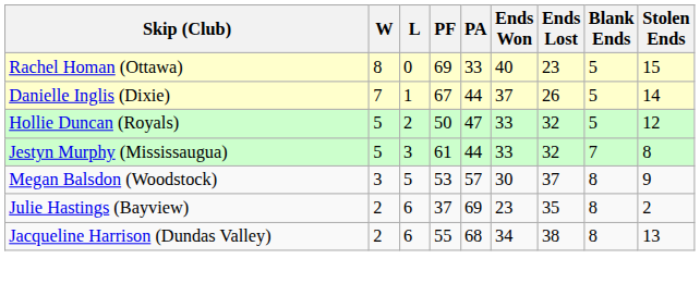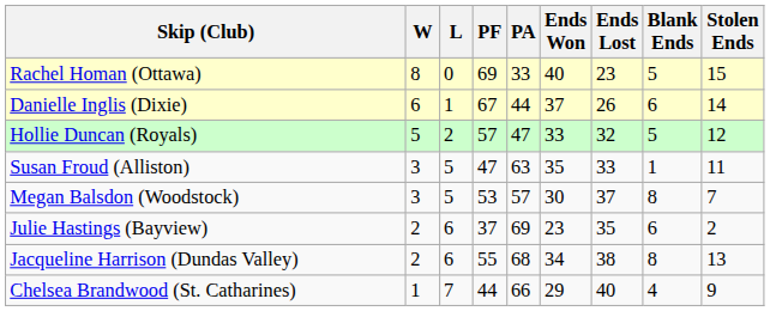Danielle Inglis (Dixie) | W: 7 -> 6
Danielle Inglis (Dixie) | Blank Ends: 5 -> 6
Hollie Duncan (Royals) | PF: 50 -> 57
- row: Jestyn Murphy (Mississaugua) | 5 | 3 | 61 | 44 | 33 | 32 | 7 | 8
+ row: Susan Froud (Alliston) | 3 | 5 | 47 | 63 | 35 | 33 | 1 | 11
Megan Balsdon (Woodstock) | Stolen Ends: 9 -> 7
Julie Hastings (Bayview) | Blank Ends: 8 -> 6
+ row: Chelsea Brandwood (St. Catharines) | 1 | 7 | 44 | 66 | 29 | 40 | 4 | 9
